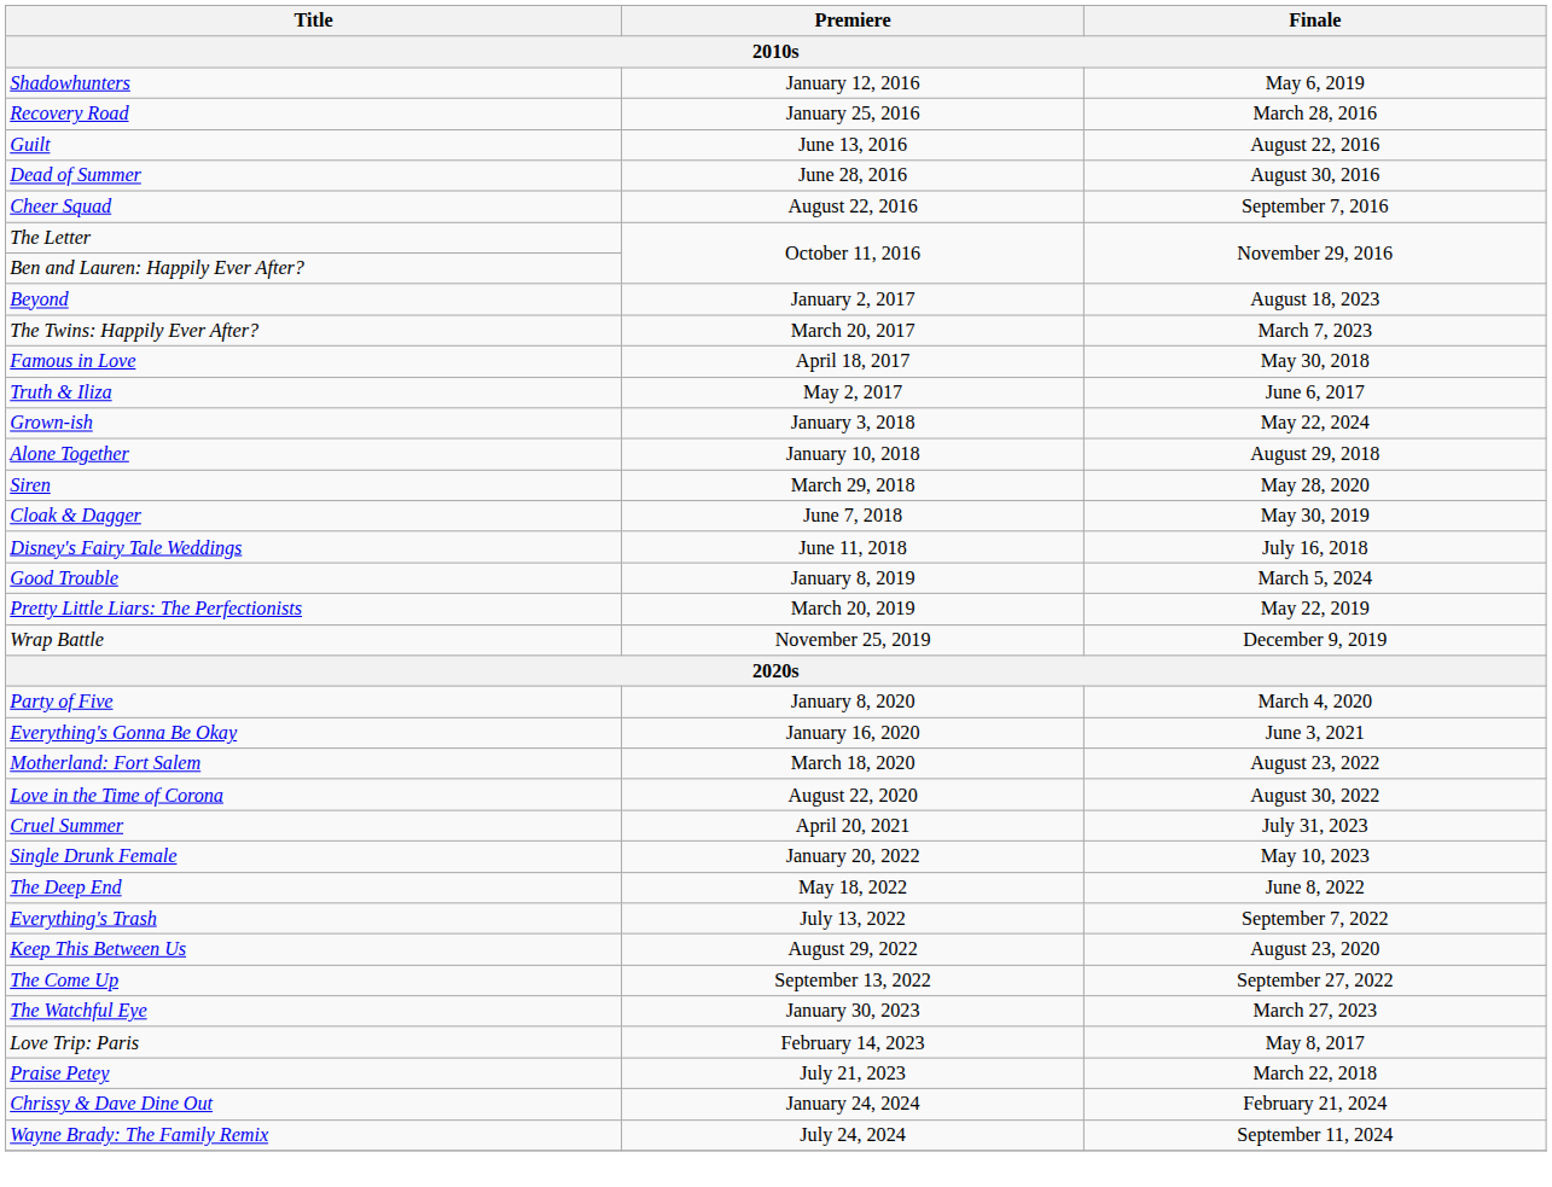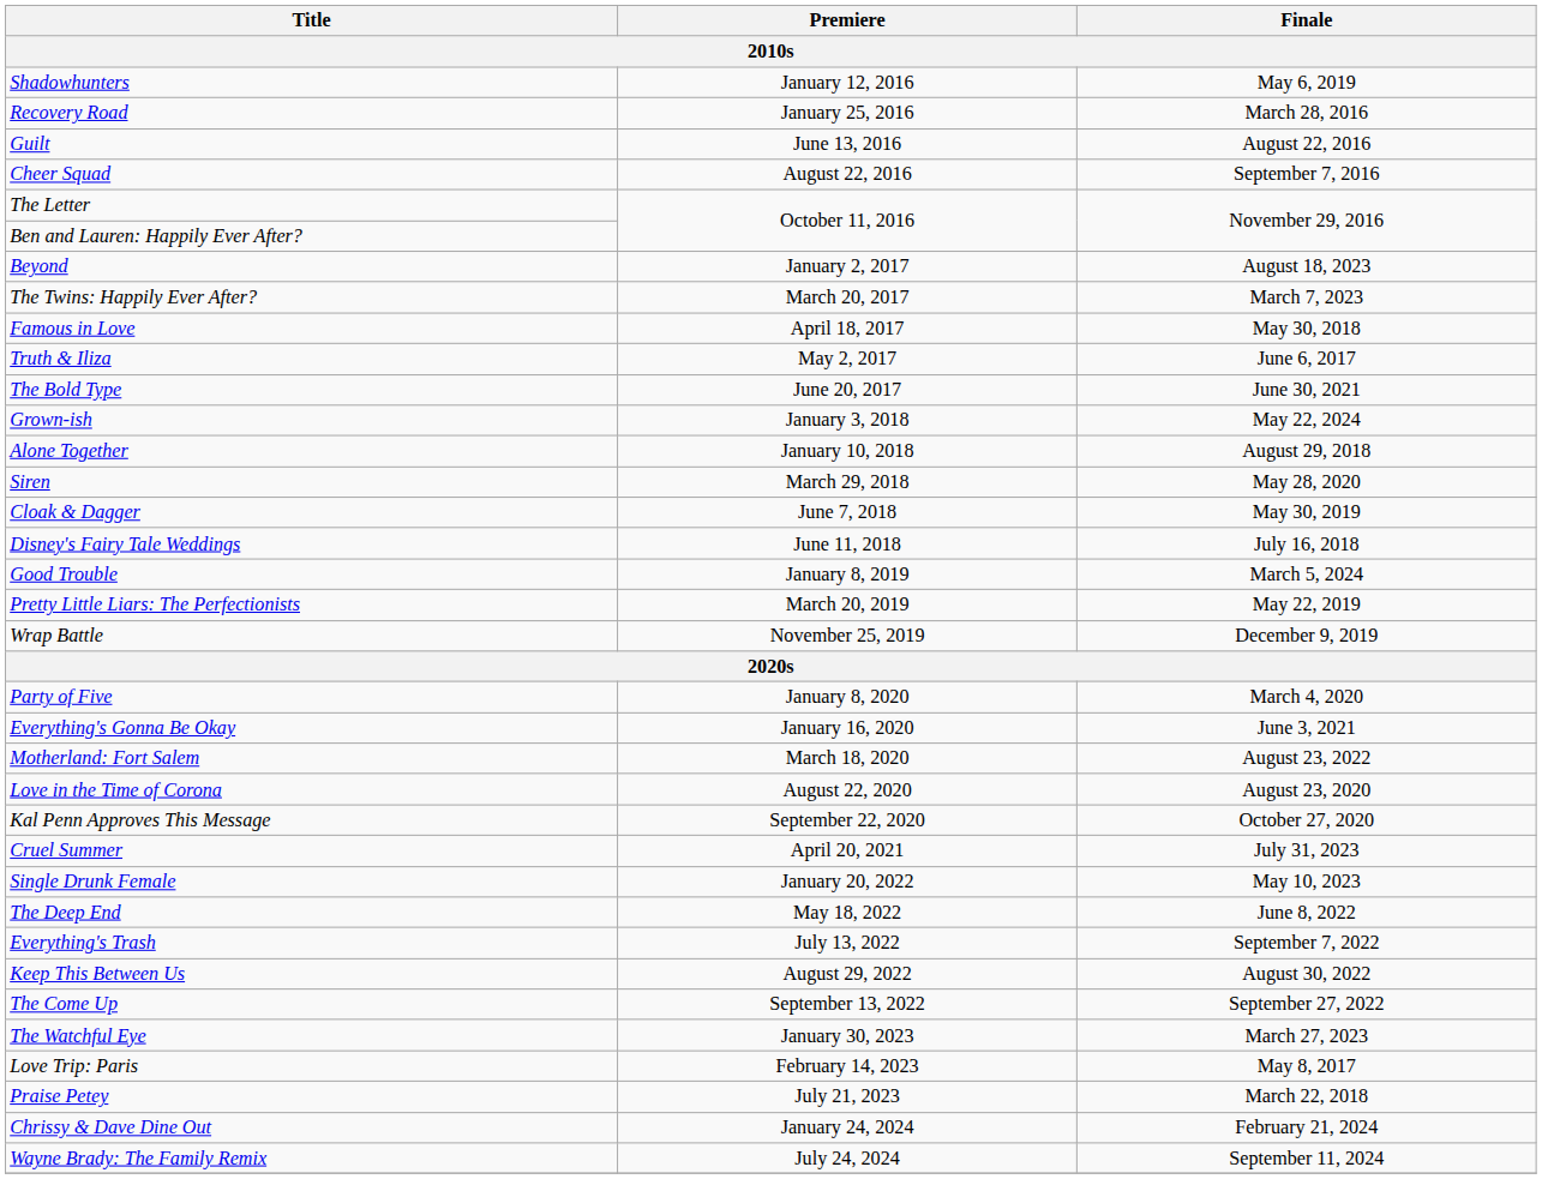- row: Dead of Summer | June 28, 2016 | August 30, 2016
+ row: The Bold Type | June 20, 2017 | June 30, 2021
Love in the Time of Corona | Finale: August 30, 2022 -> August 23, 2020
+ row: Kal Penn Approves This Message | September 22, 2020 | October 27, 2020
Keep This Between Us | Finale: August 23, 2020 -> August 30, 2022
